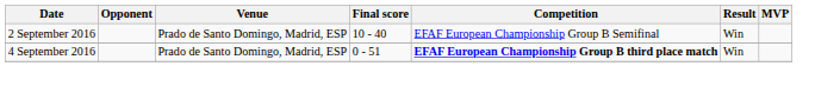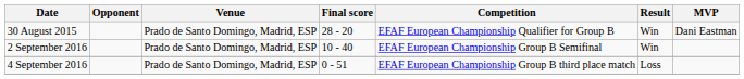+ row: 30 August 2015 | Prado de Santo Domingo, Madrid, ESP | 28 - 20 | EFAF European Championship Qualifier for Group B | Win | Dani Eastman
4 September 2016 | Competition: bold -> normal
4 September 2016 | Result: Win -> Loss
